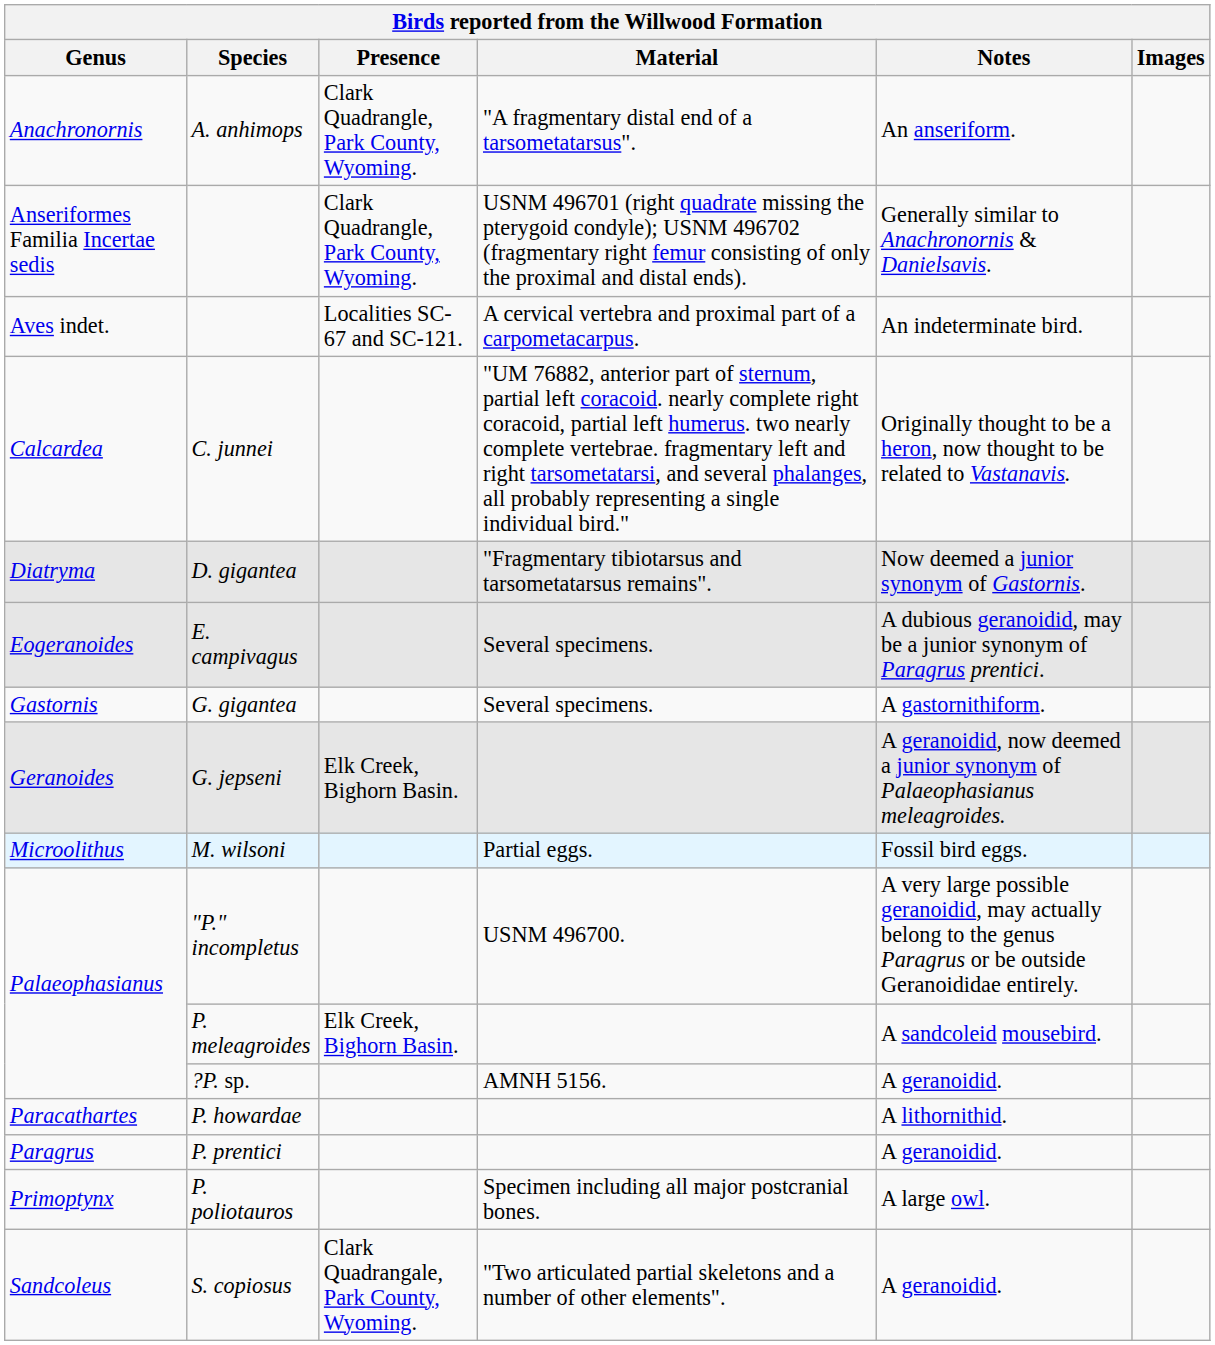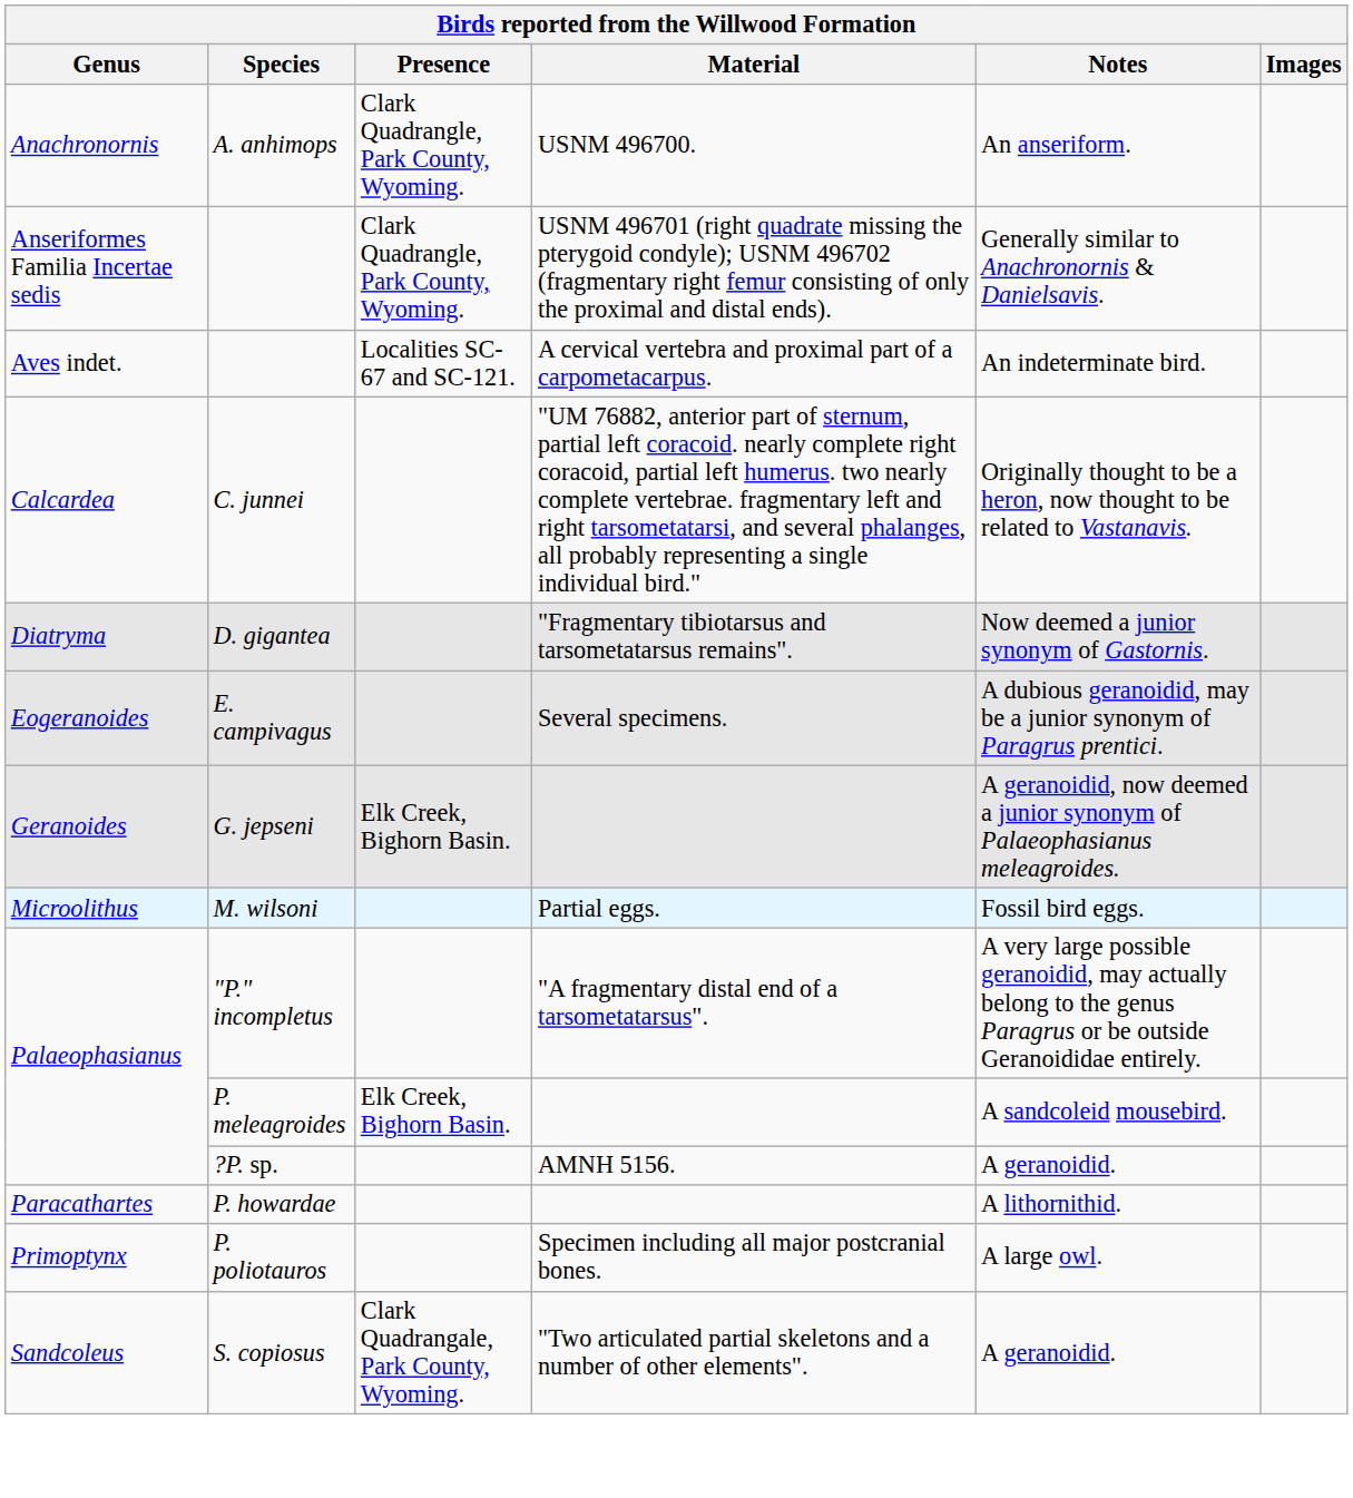A. anhimops | Material: "A fragmentary distal end of a tarsometatarsus". -> USNM 496700.
- row: Gastornis | G. gigantea | Several specimens. | A gastornithiform.
"P." incompletus | Material: USNM 496700. -> "A fragmentary distal end of a tarsometatarsus".
- row: Paragrus | P. prentici | A geranoidid.
